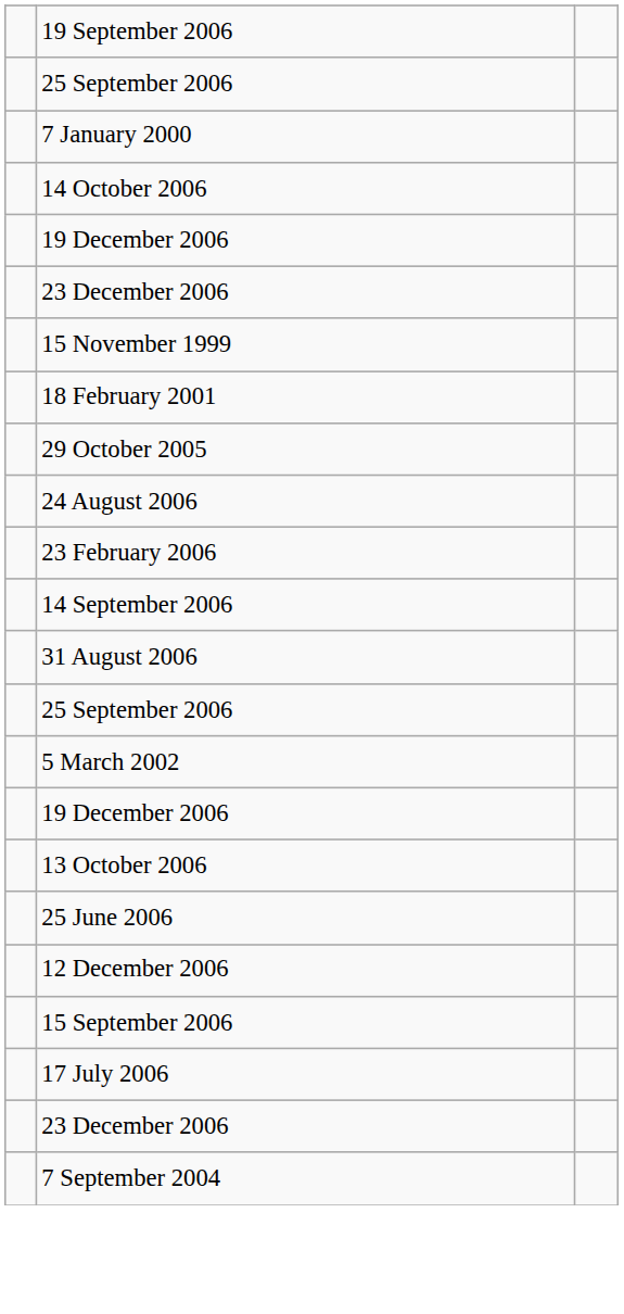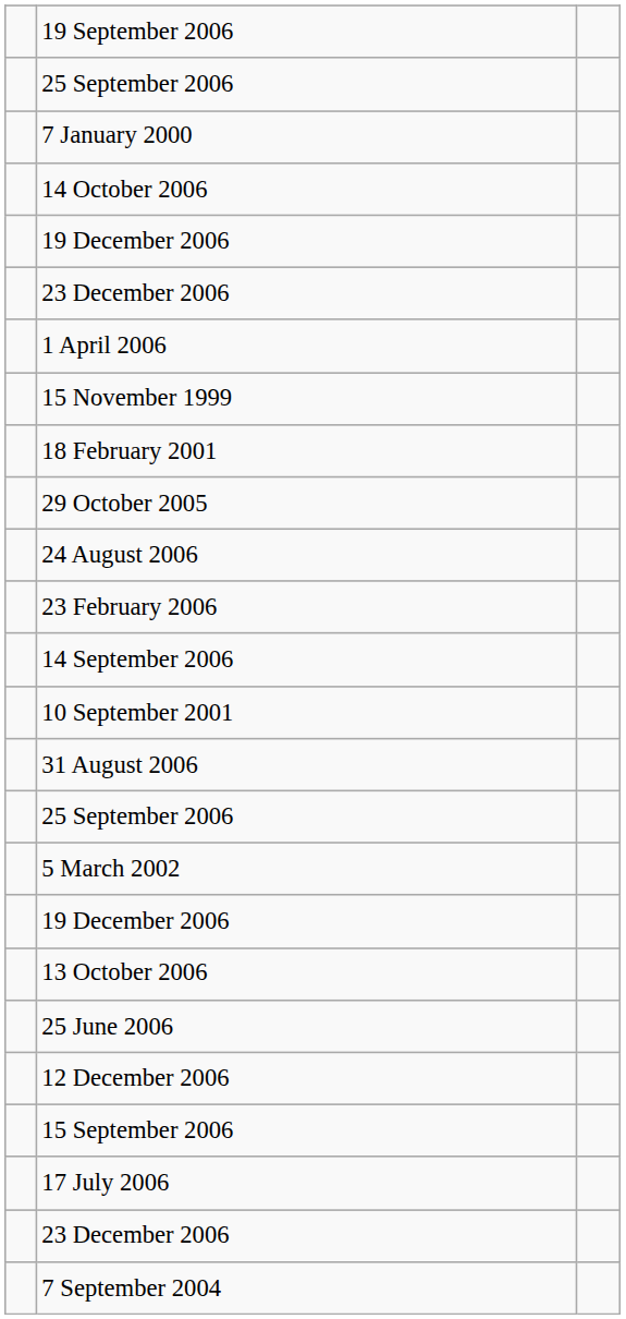+ row: 1 April 2006
+ row: 10 September 2001
